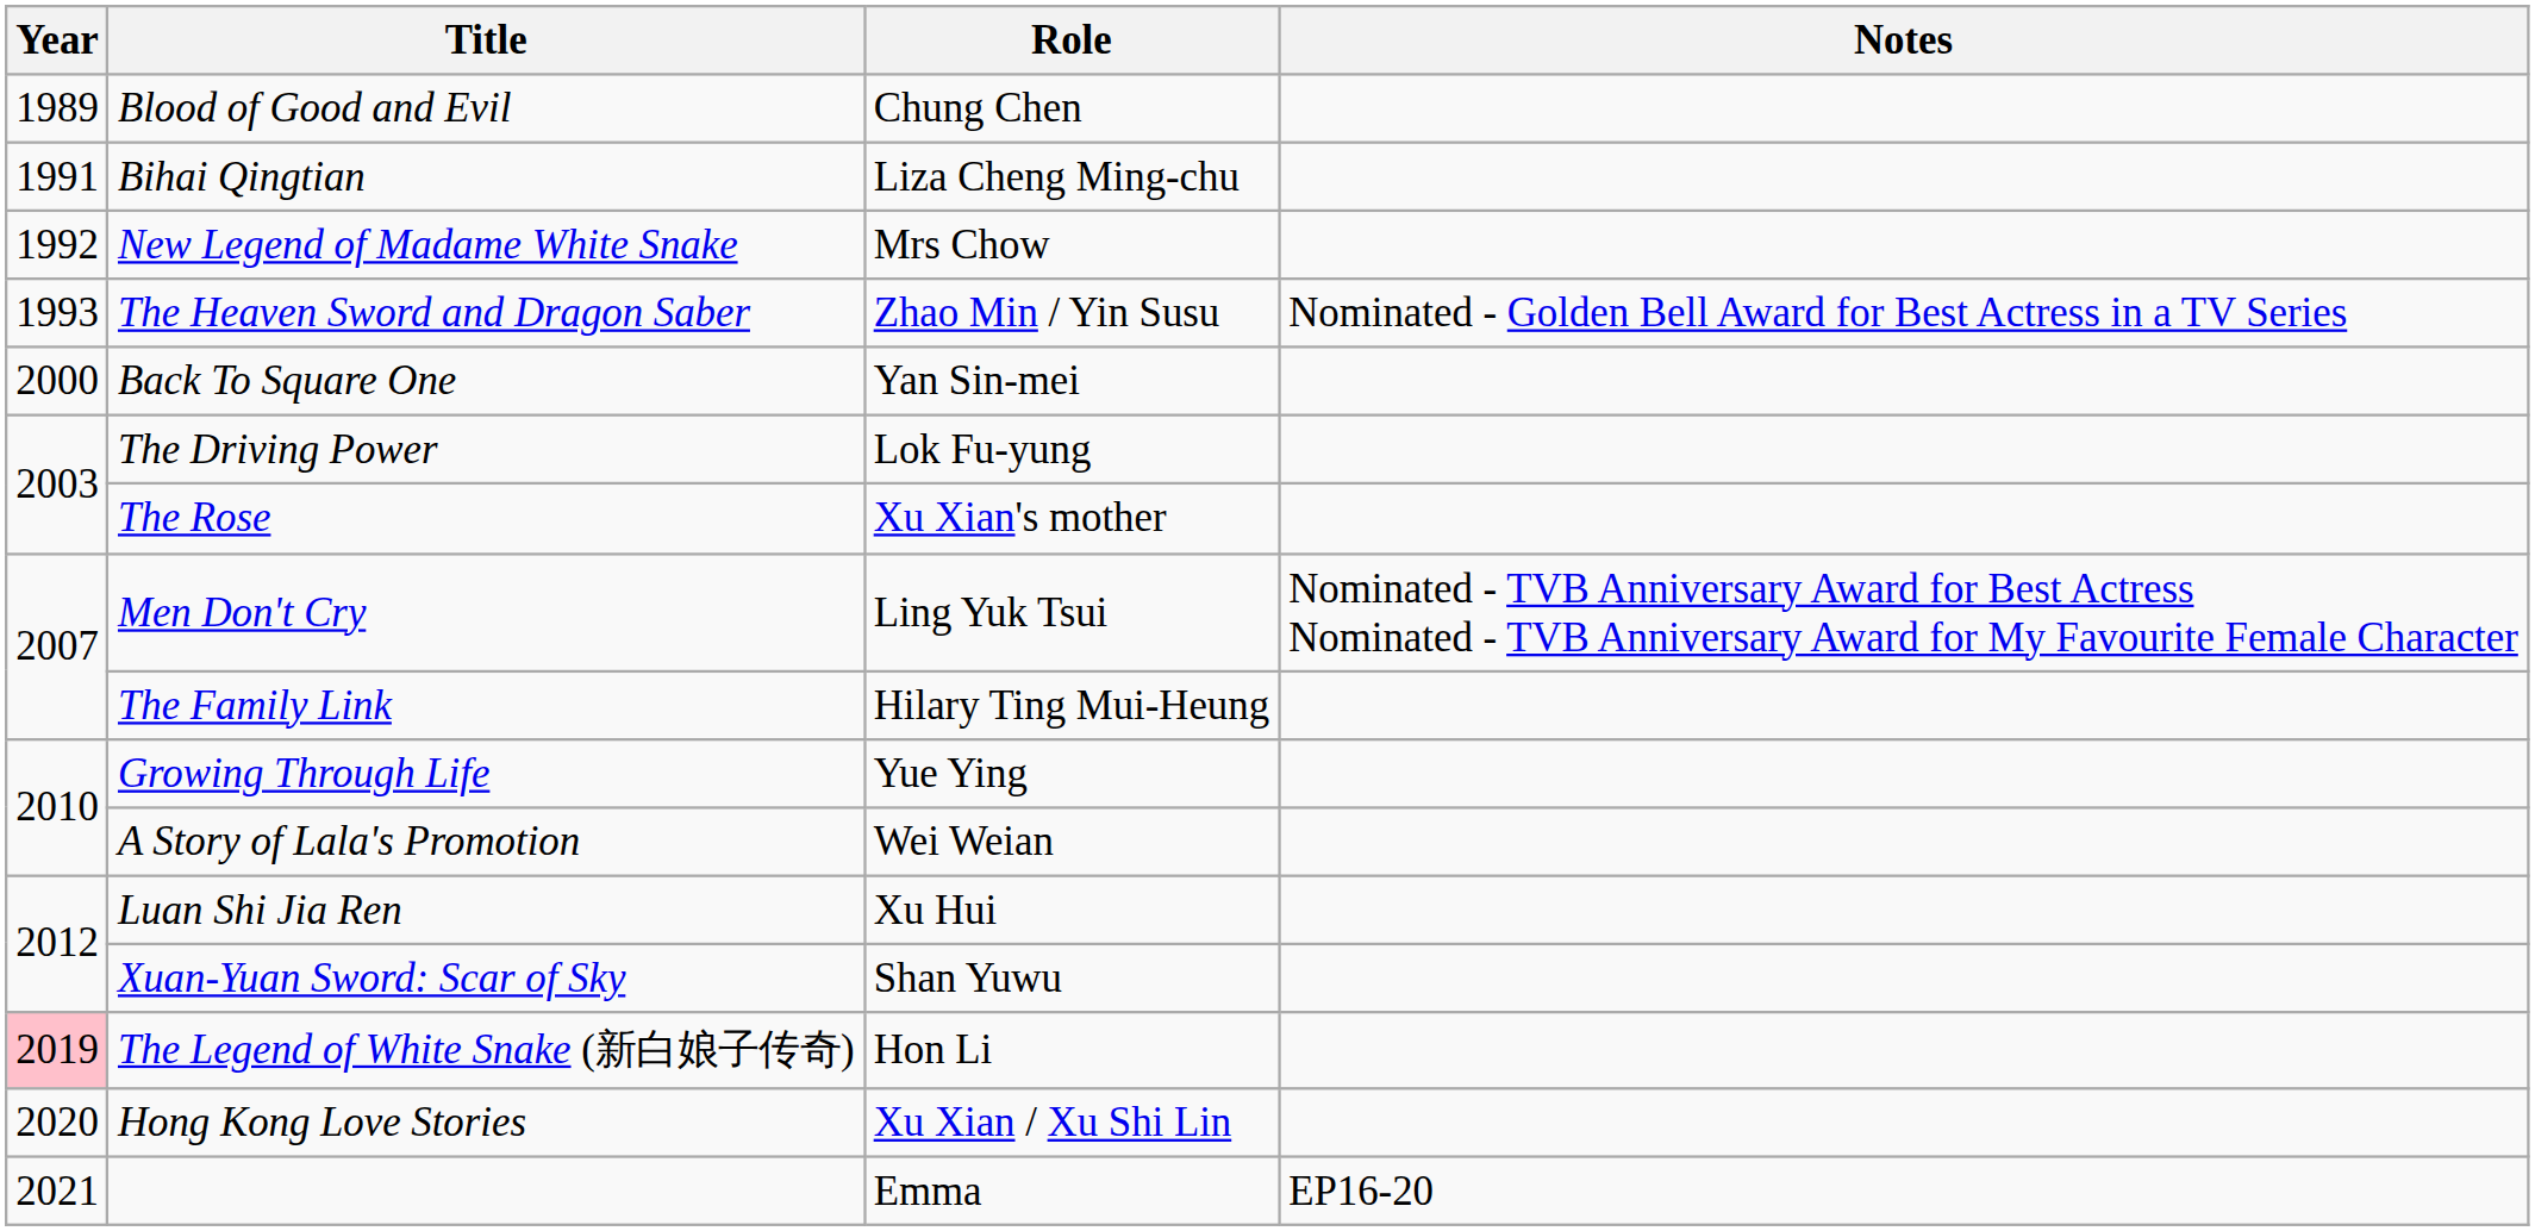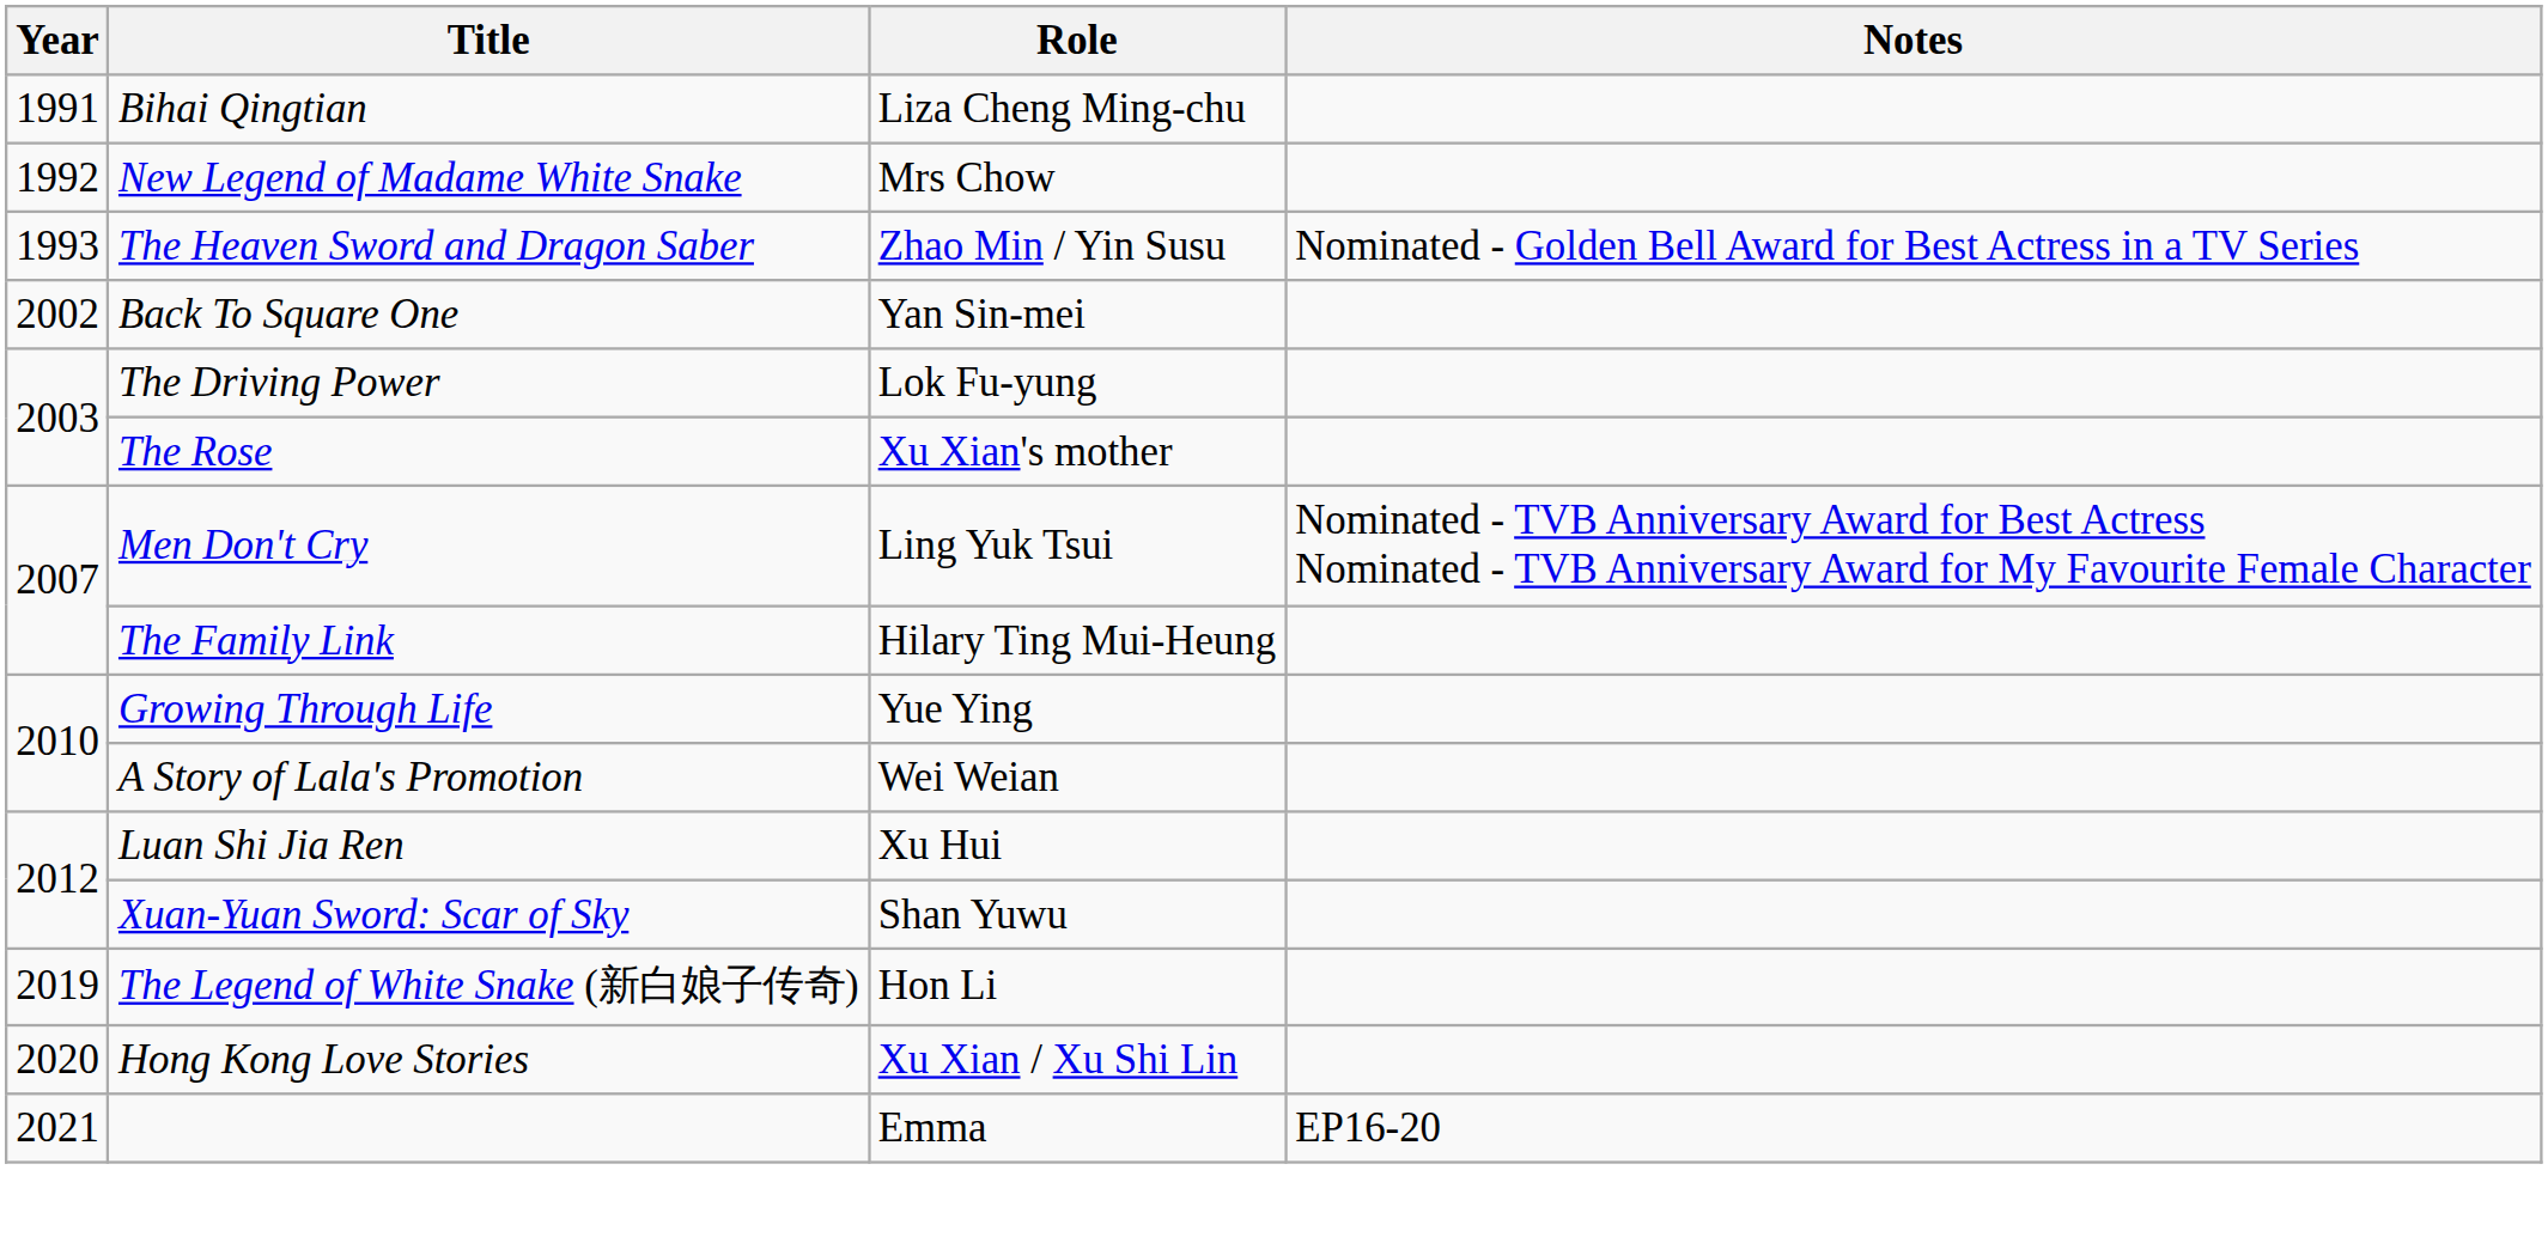- row: 1989 | Blood of Good and Evil | Chung Chen
Back To Square One | Year: 2000 -> 2002
The Legend of White Snake (新白娘子传奇) | Year: pink background -> no background
